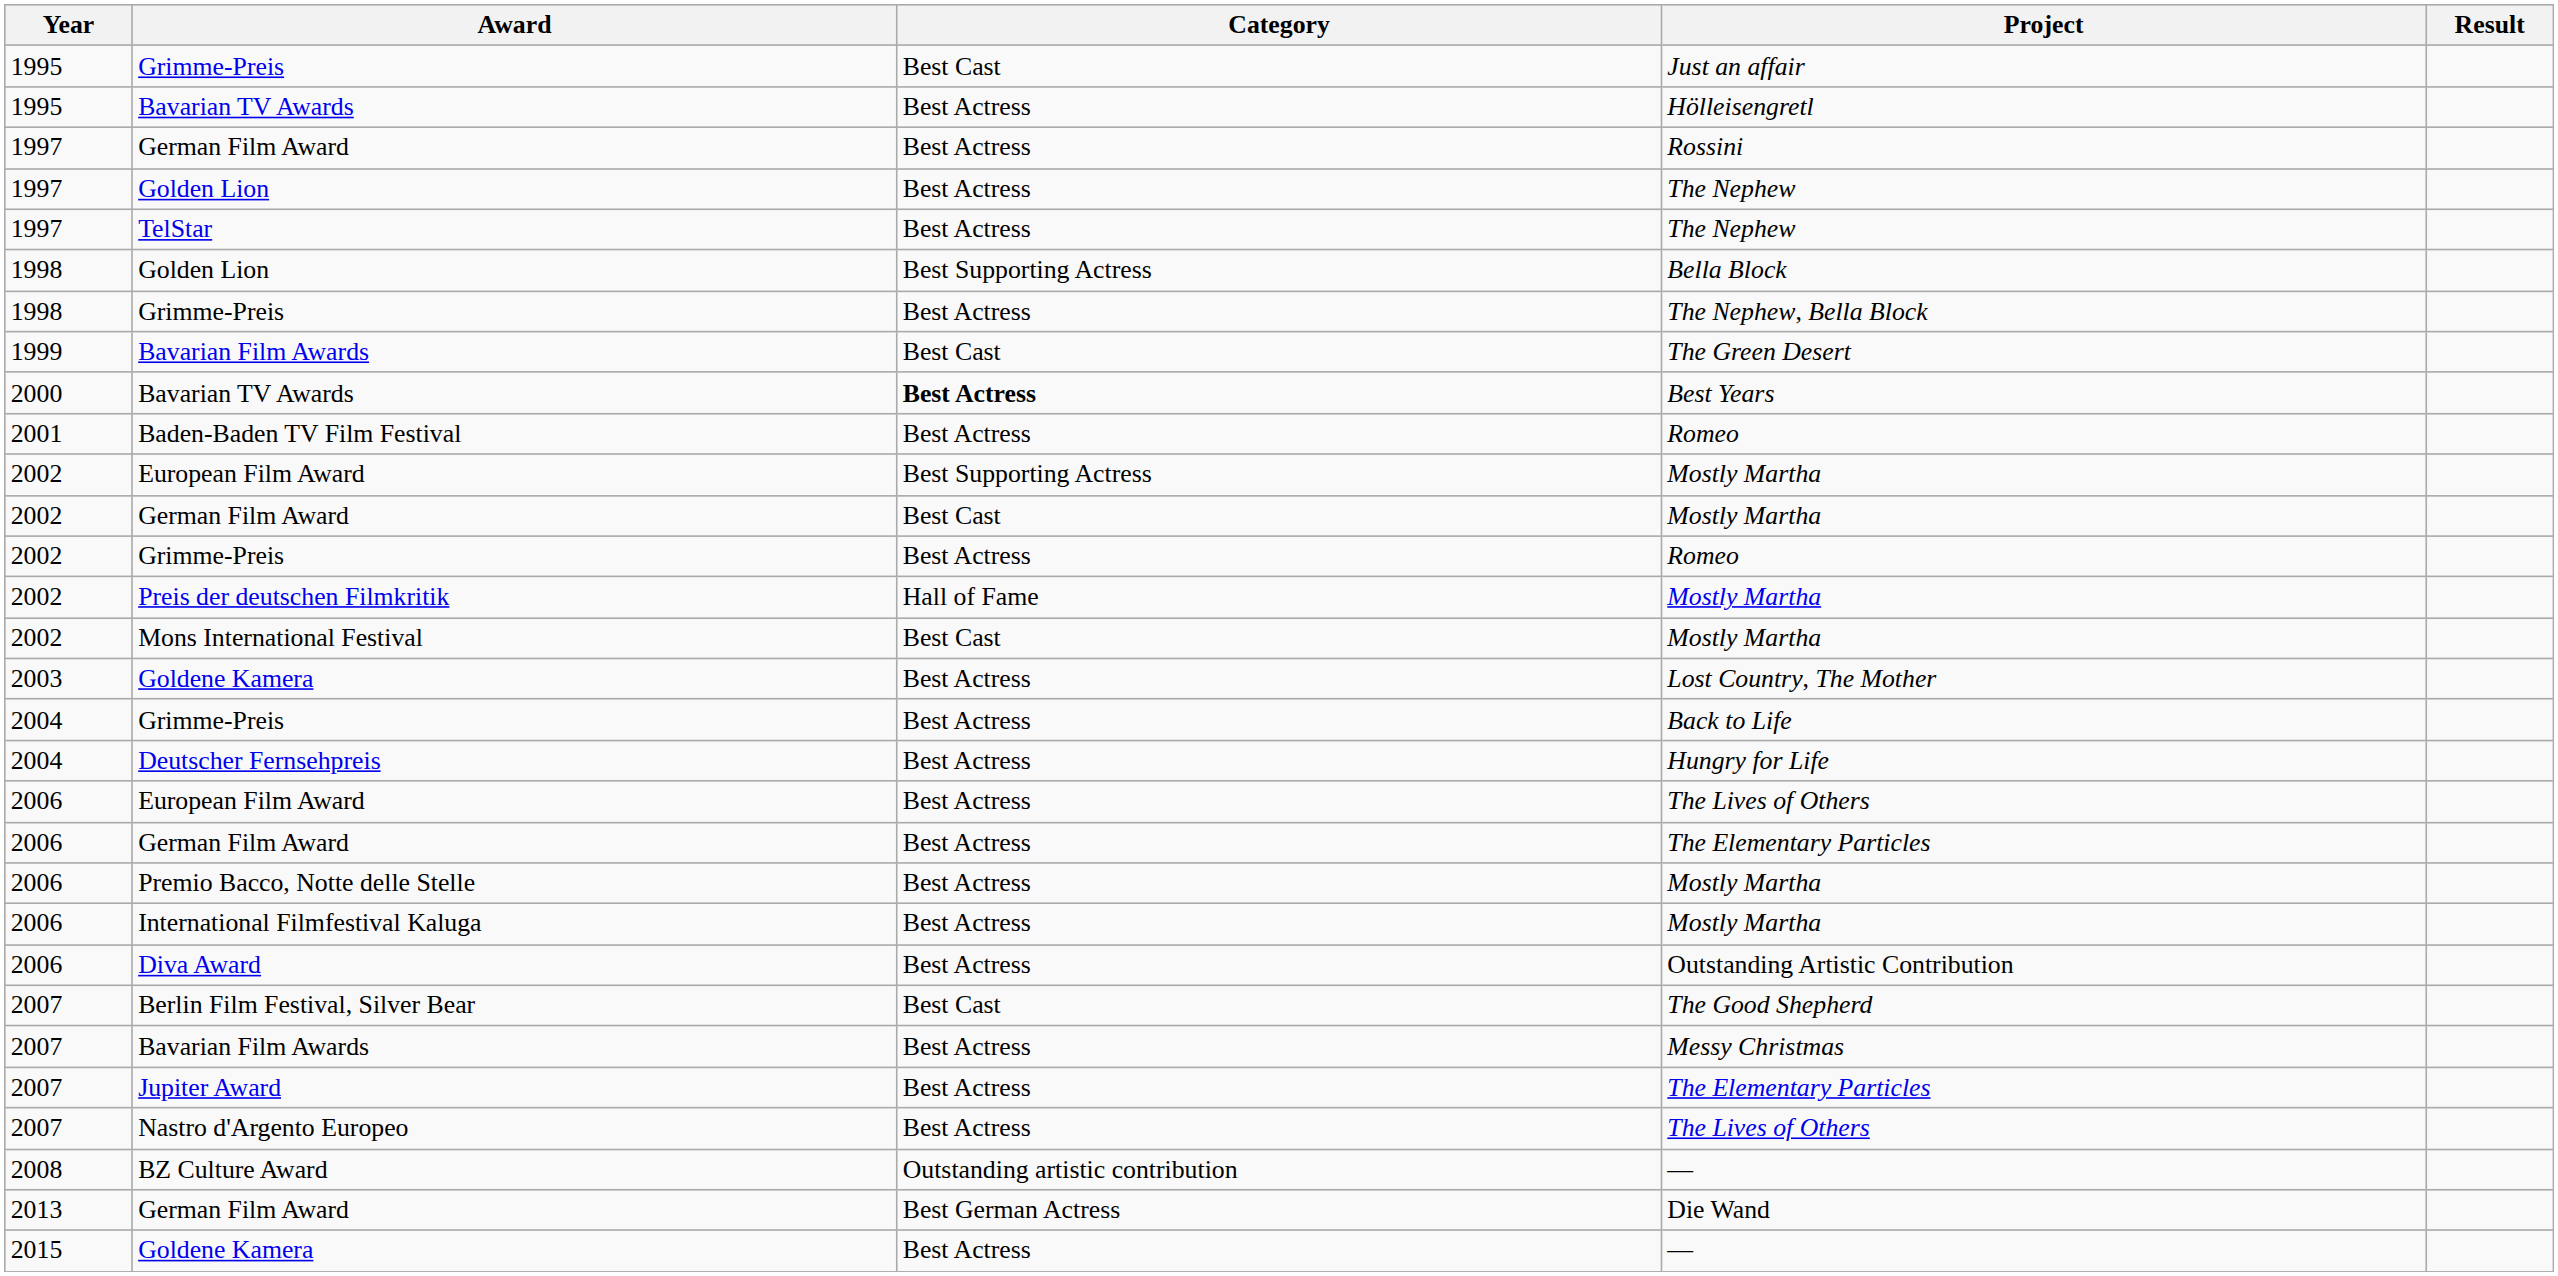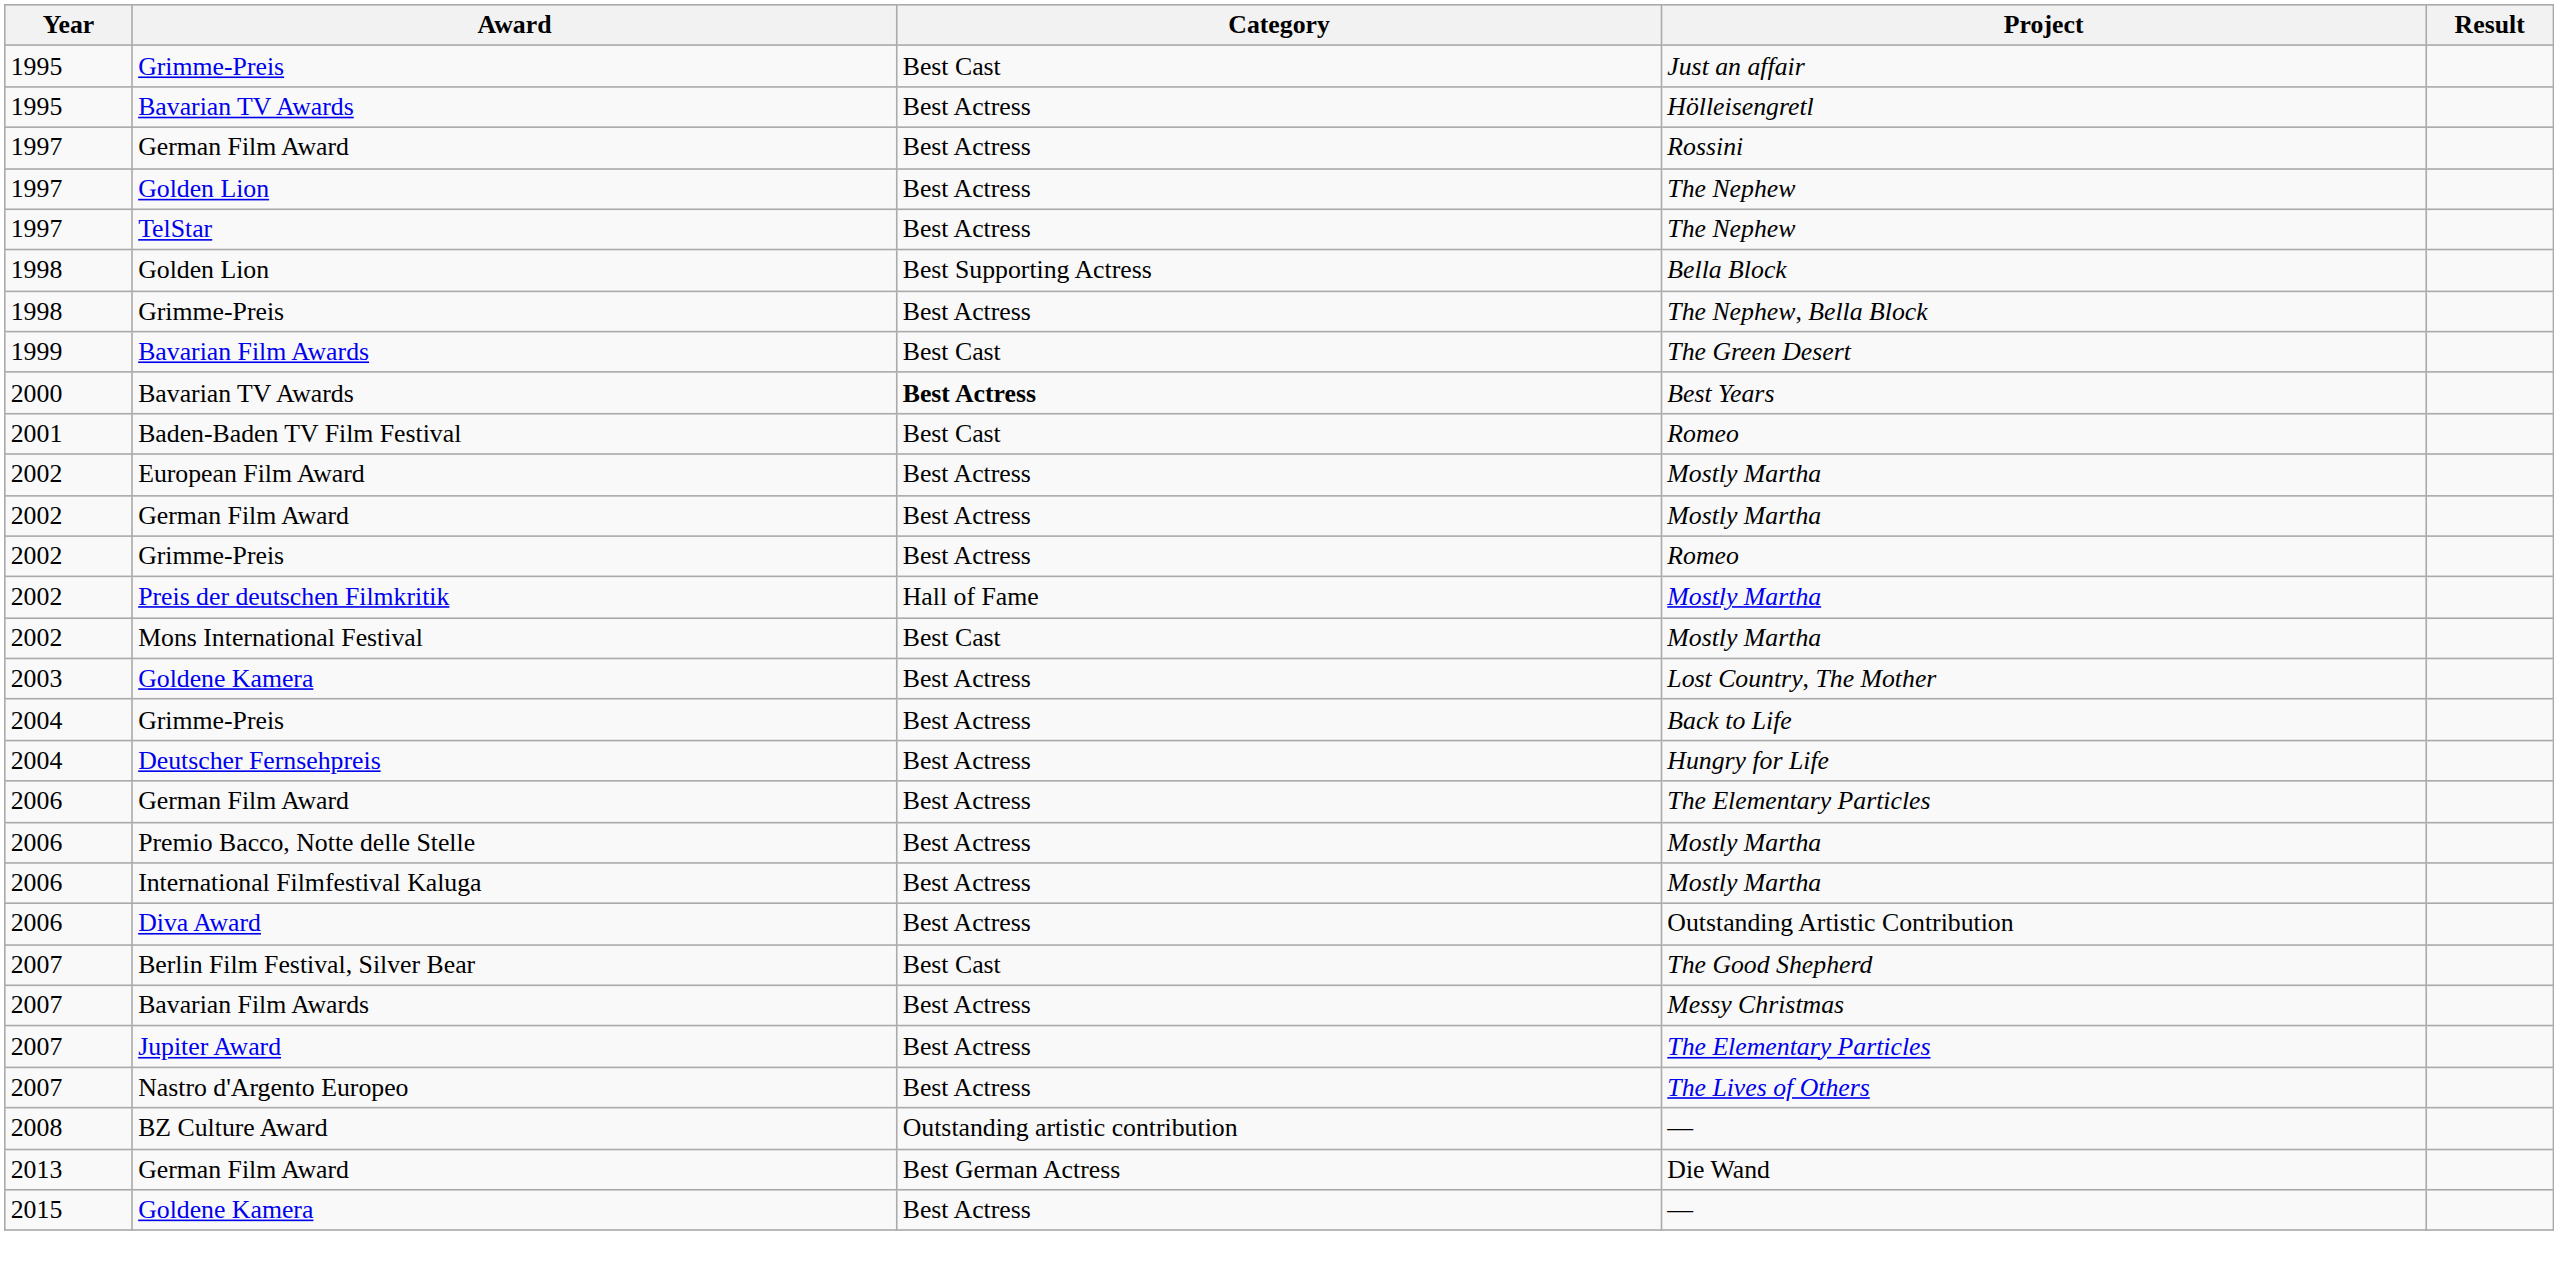Baden-Baden TV Film Festival / Romeo | Category: Best Actress -> Best Cast
European Film Award / Mostly Martha | Category: Best Supporting Actress -> Best Actress
German Film Award / Mostly Martha | Category: Best Cast -> Best Actress
- row: 2006 | European Film Award | Best Actress | The Lives of Others
